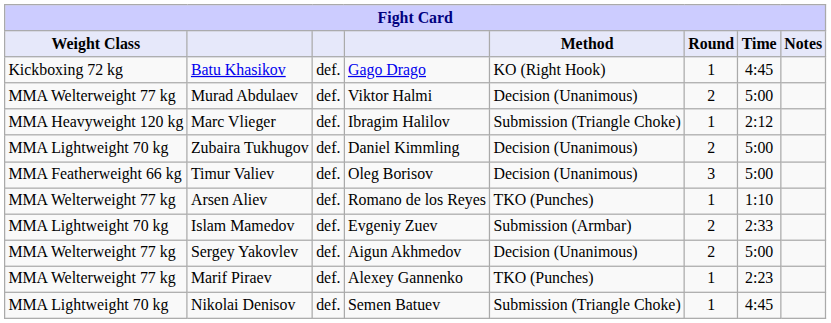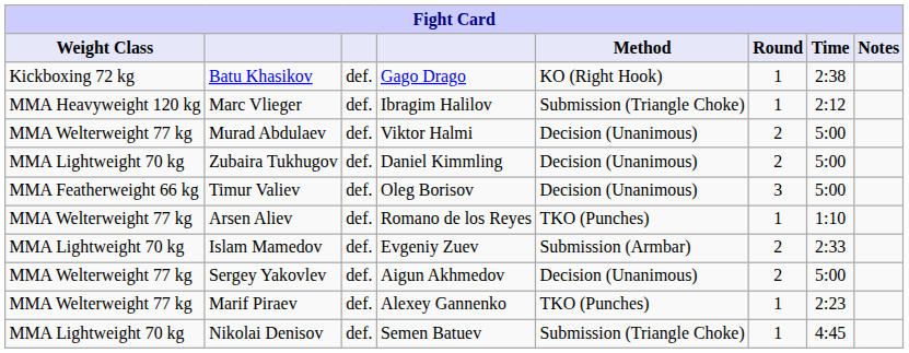Batu Khasikov | Time: 4:45 -> 2:38
rows swapped: Murad Abdulaev <-> Marc Vlieger
